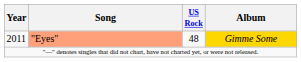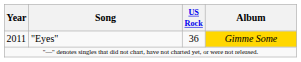2011 | Song: lightsalmon background -> no background
2011 | US Rock: 48 -> 36
